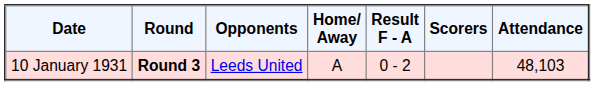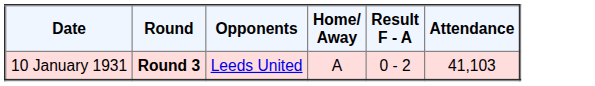- column: Scorers
10 January 1931 | Attendance: 48,103 -> 41,103
